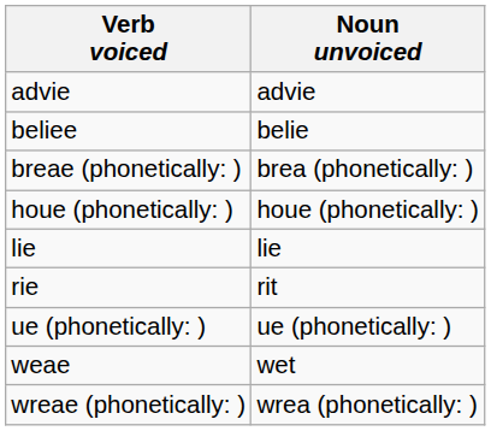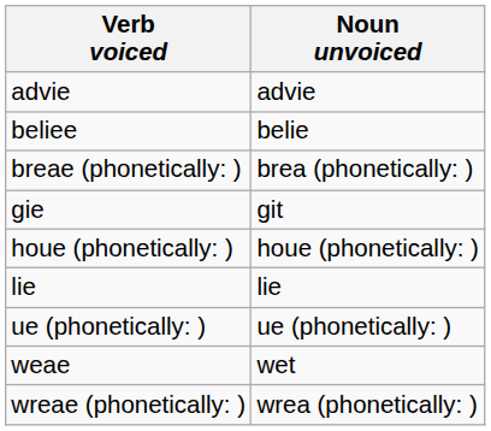+ row: gie | git
- row: rie | rit
